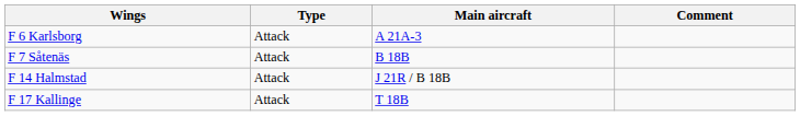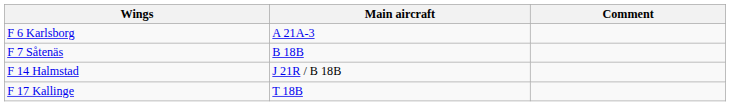- column: Type | Attack | Attack | Attack | Attack
